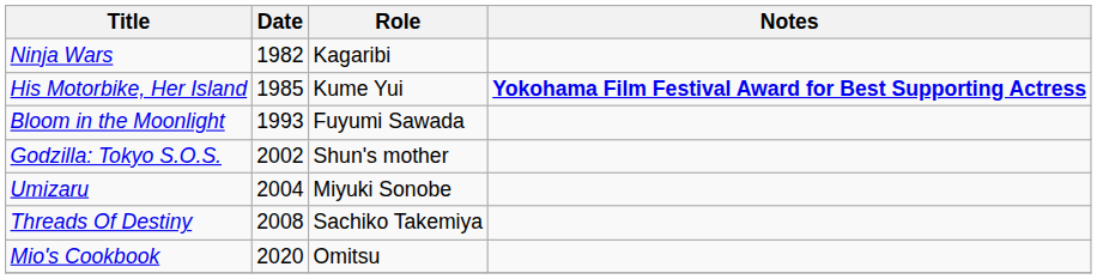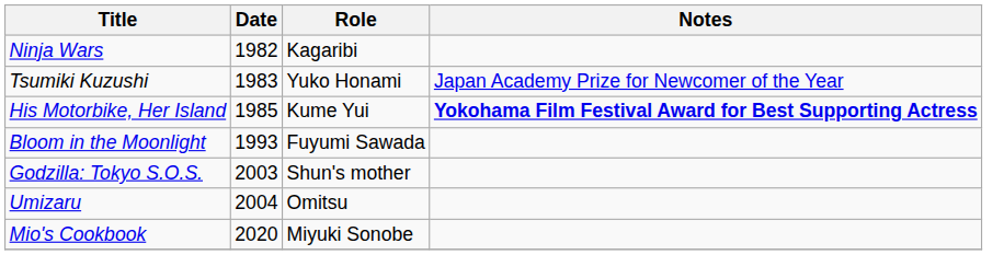+ row: Tsumiki Kuzushi | 1983 | Yuko Honami | Japan Academy Prize for Newcomer of the Year
Godzilla: Tokyo S.O.S. | Date: 2002 -> 2003
Umizaru | Role: Miyuki Sonobe -> Omitsu
- row: Threads Of Destiny | 2008 | Sachiko Takemiya
Mio's Cookbook | Role: Omitsu -> Miyuki Sonobe
